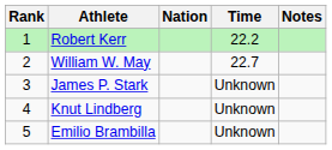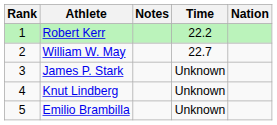columns swapped: Nation <-> Notes
